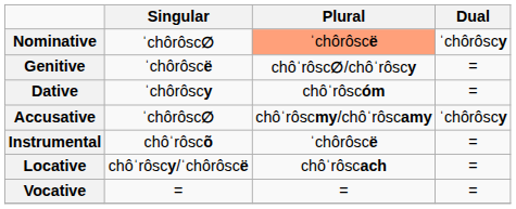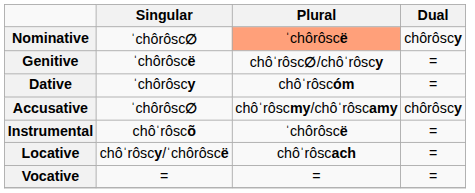Nominative | Dual: ˈchôrôscy -> chôrôscy
Accusative | Dual: ˈchôrôscy -> chôrôscy
